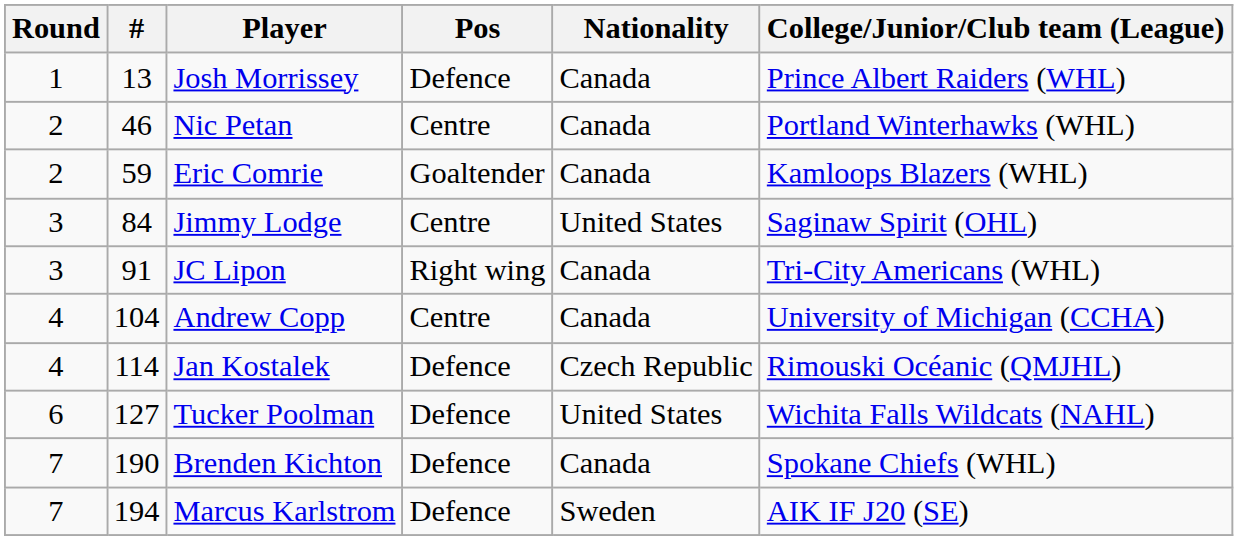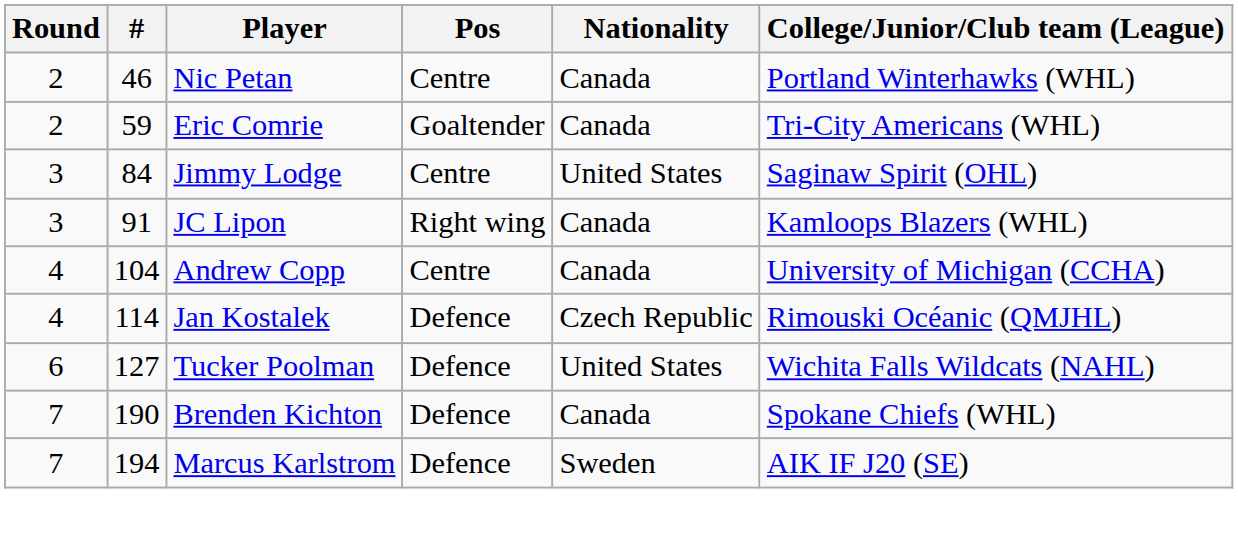- row: 1 | 13 | Josh Morrissey | Defence | Canada | Prince Albert Raiders (WHL)
Eric Comrie | College/Junior/Club team (League): Kamloops Blazers (WHL) -> Tri-City Americans (WHL)
JC Lipon | College/Junior/Club team (League): Tri-City Americans (WHL) -> Kamloops Blazers (WHL)
